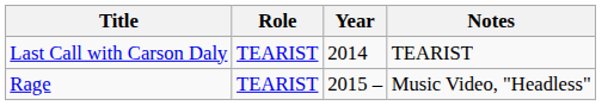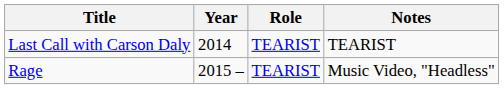columns swapped: Role <-> Year
